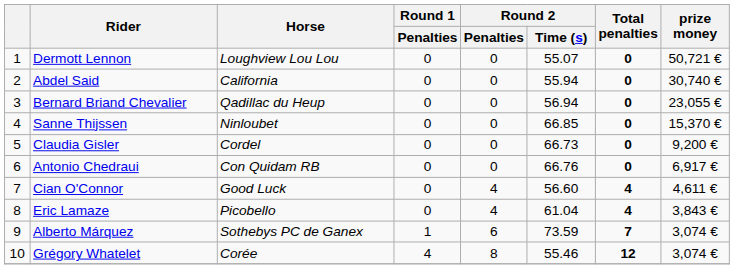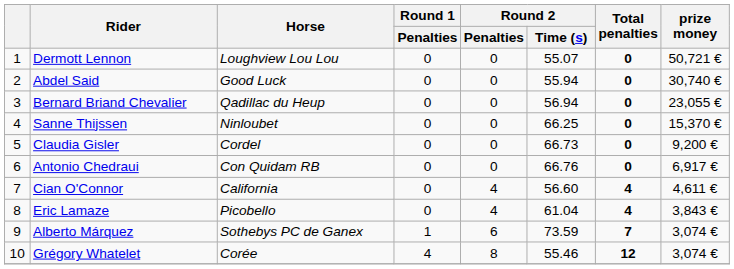Abdel Said | Horse: California -> Good Luck
Sanne Thijssen | Round 2 / Time (s): 66.85 -> 66.25
Cian O'Connor | Horse: Good Luck -> California
